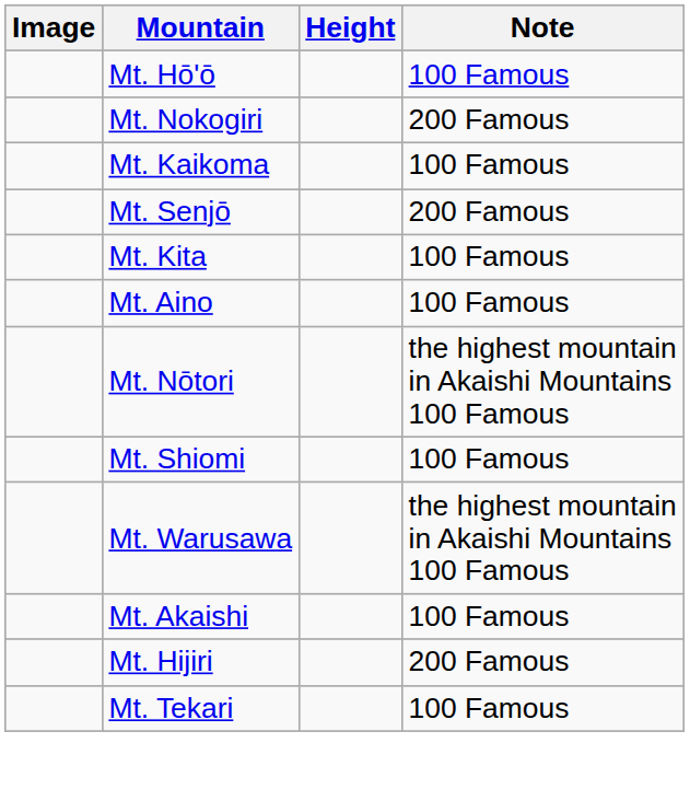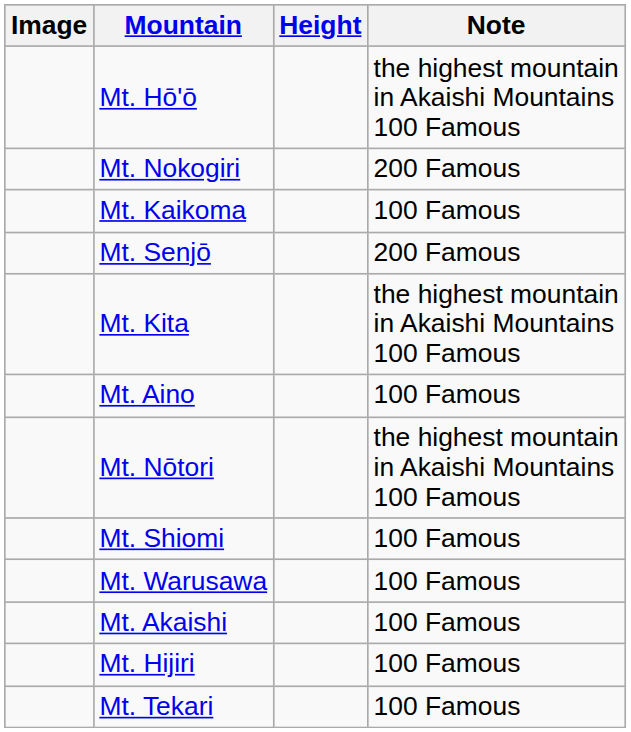Mt. Hō'ō | Note: 100 Famous -> the highest mountain in Akaishi Mountains 100 Famous
Mt. Kita | Note: 100 Famous -> the highest mountain in Akaishi Mountains 100 Famous
Mt. Warusawa | Note: the highest mountain in Akaishi Mountains 100 Famous -> 100 Famous
Mt. Hijiri | Note: 200 Famous -> 100 Famous
